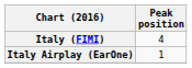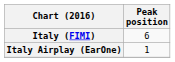Italy (FIMI) | Peak position: 4 -> 6
